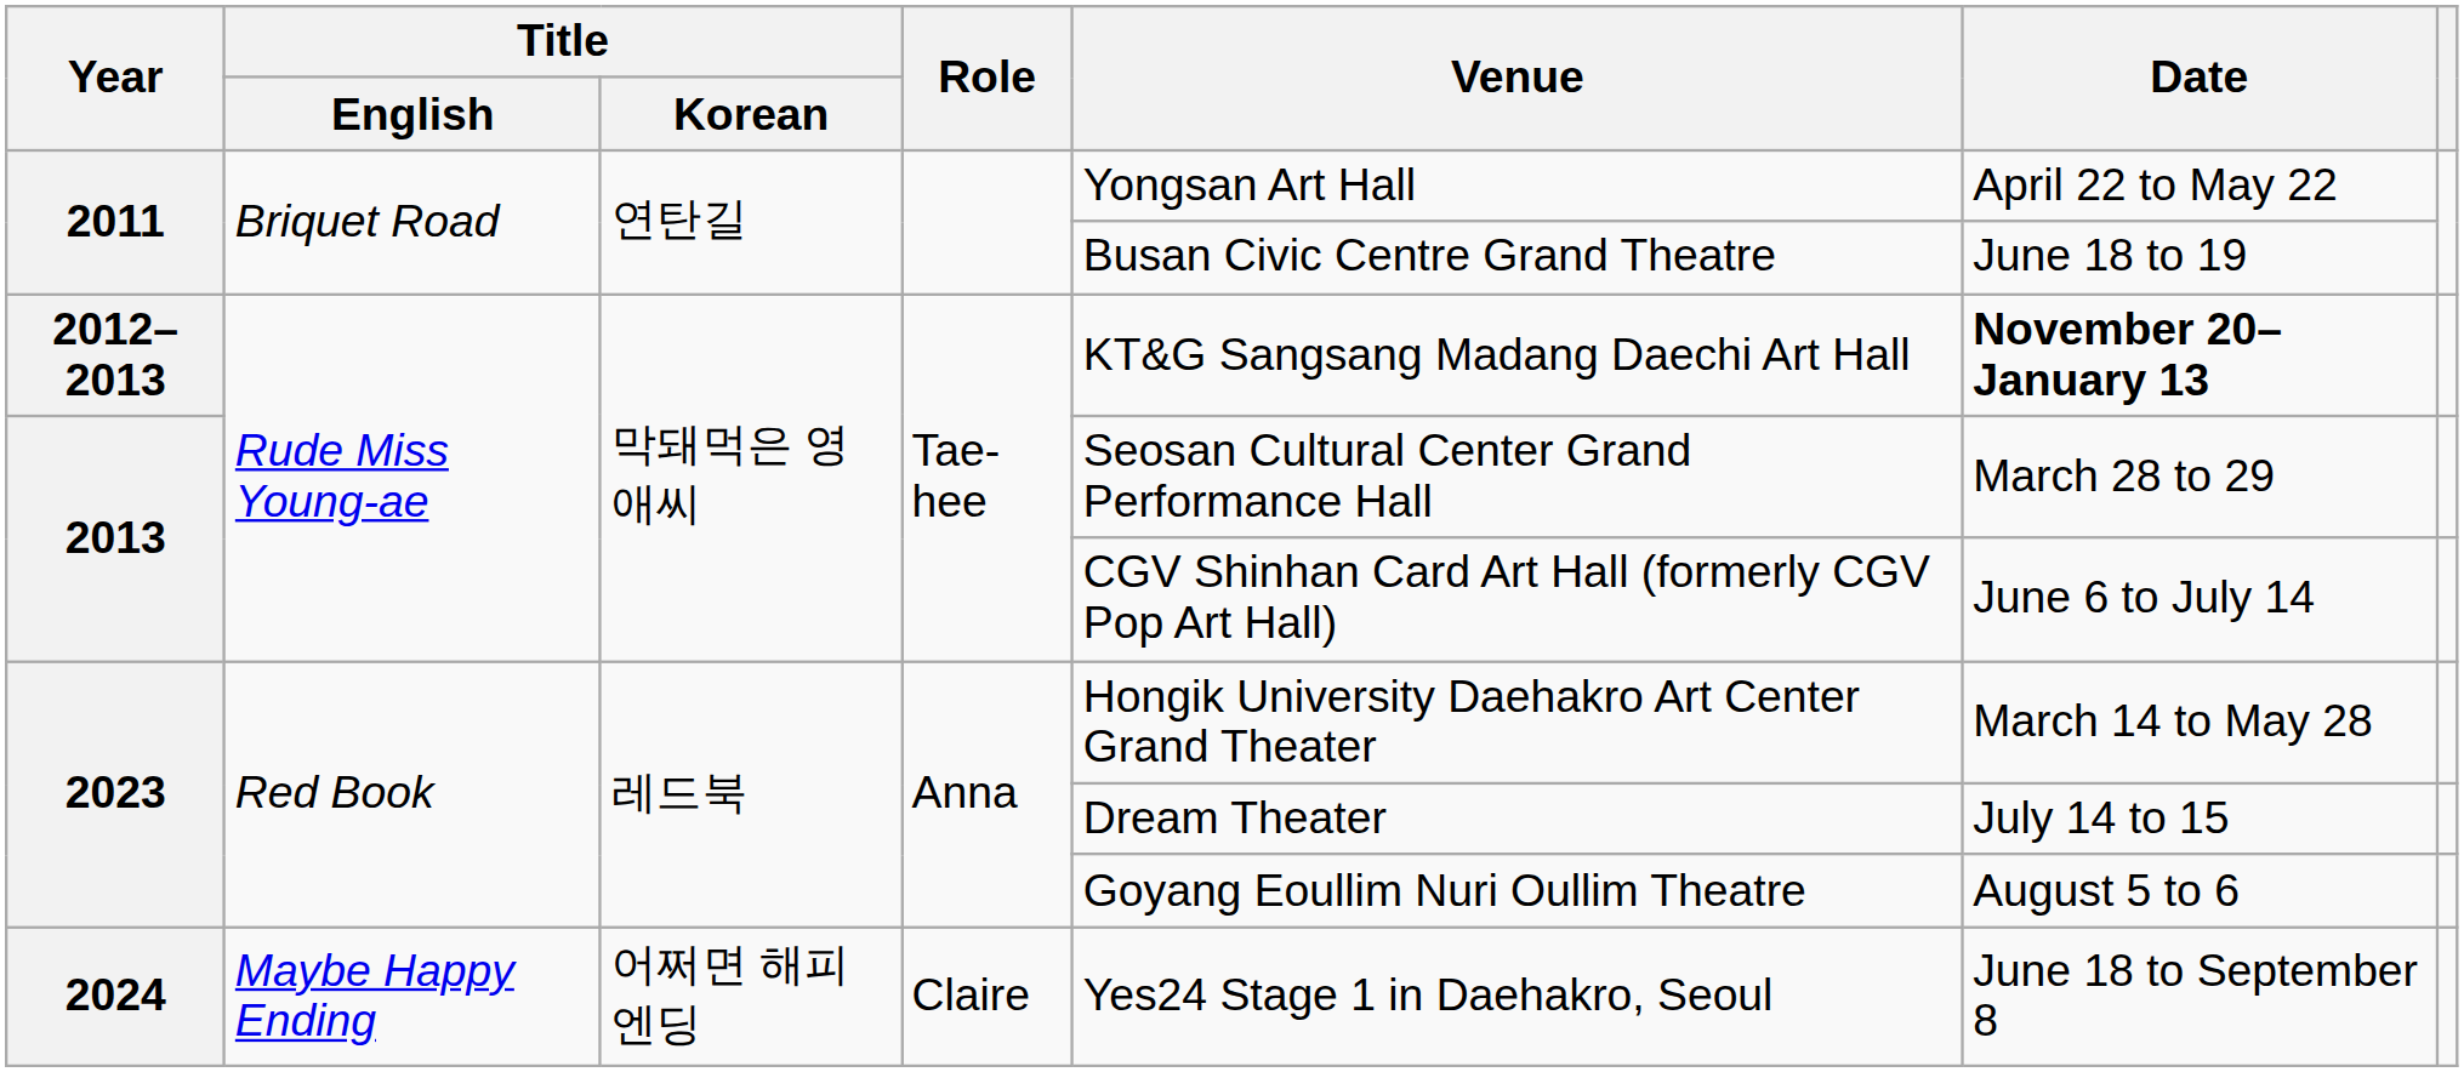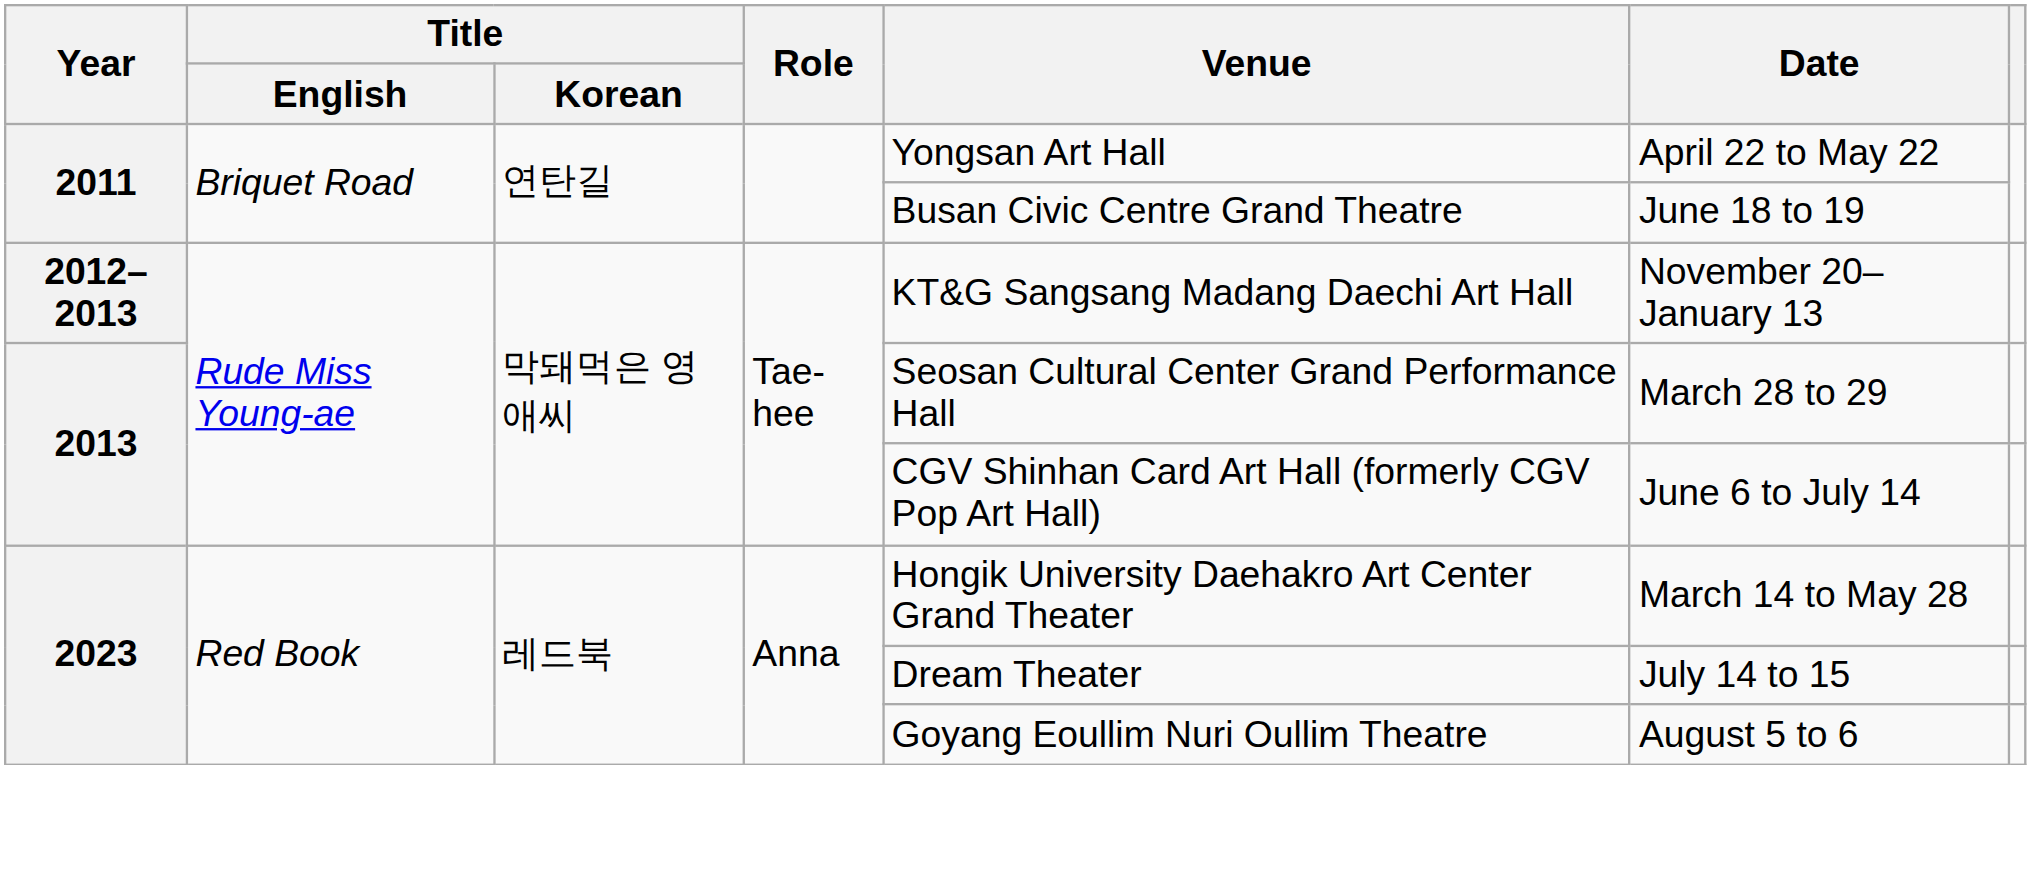2012–2013 | Date: bold -> normal
- row: 2024 | Maybe Happy Ending | 어쩌면 해피엔딩 | Claire | Yes24 Stage 1 in Daehakro, Seoul | June 18 to September 8
